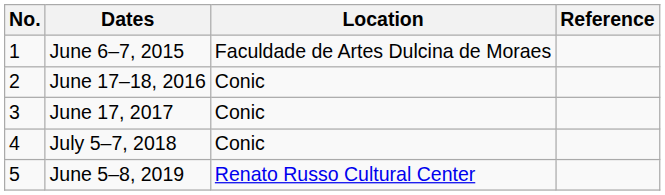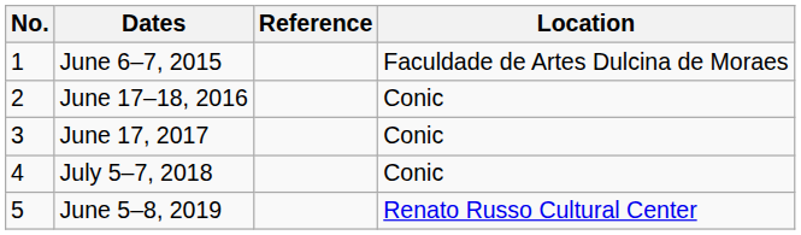columns swapped: Location <-> Reference
